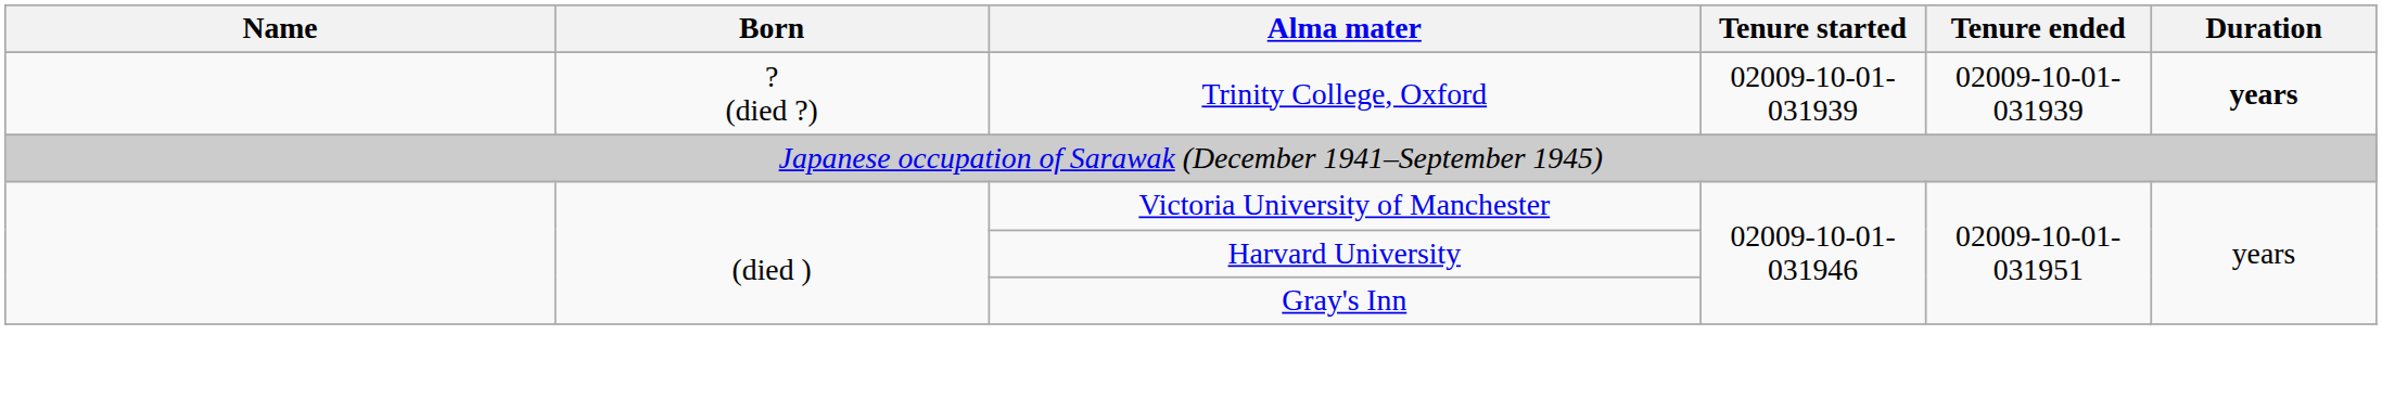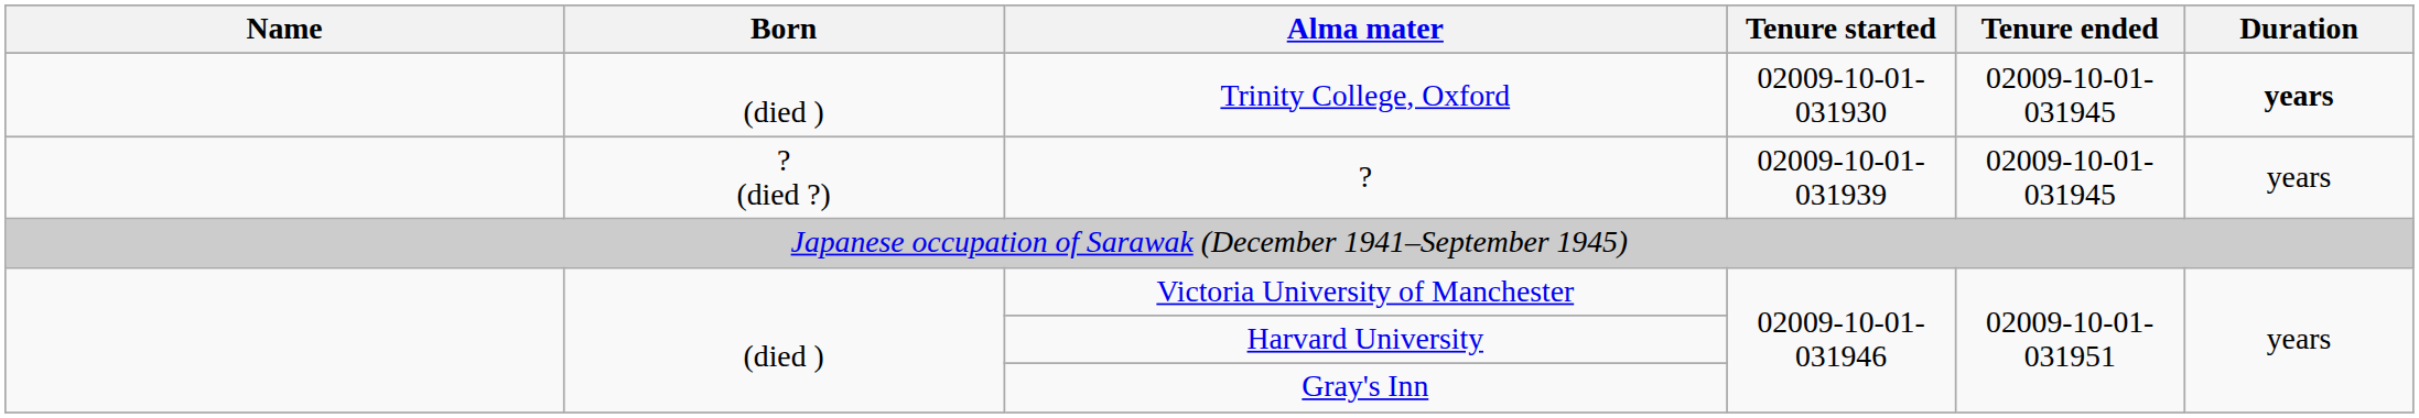Trinity College, Oxford | Born: ? (died ?) -> (died )
Trinity College, Oxford | Tenure started: 02009-10-01-031939 -> 02009-10-01-031930
Trinity College, Oxford | Tenure ended: 02009-10-01-031939 -> 02009-10-01-031945
+ row: ? (died ?) | ? | 02009-10-01-031939 | 02009-10-01-031945 | years
